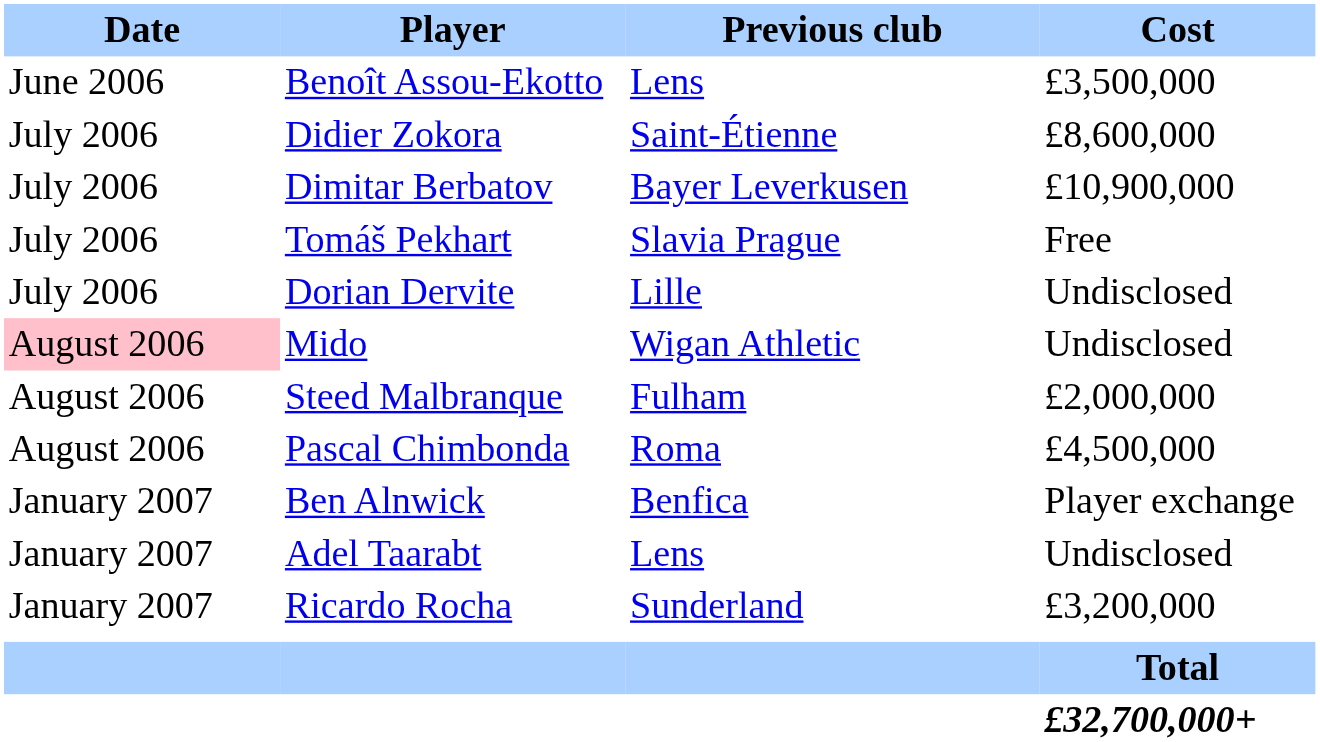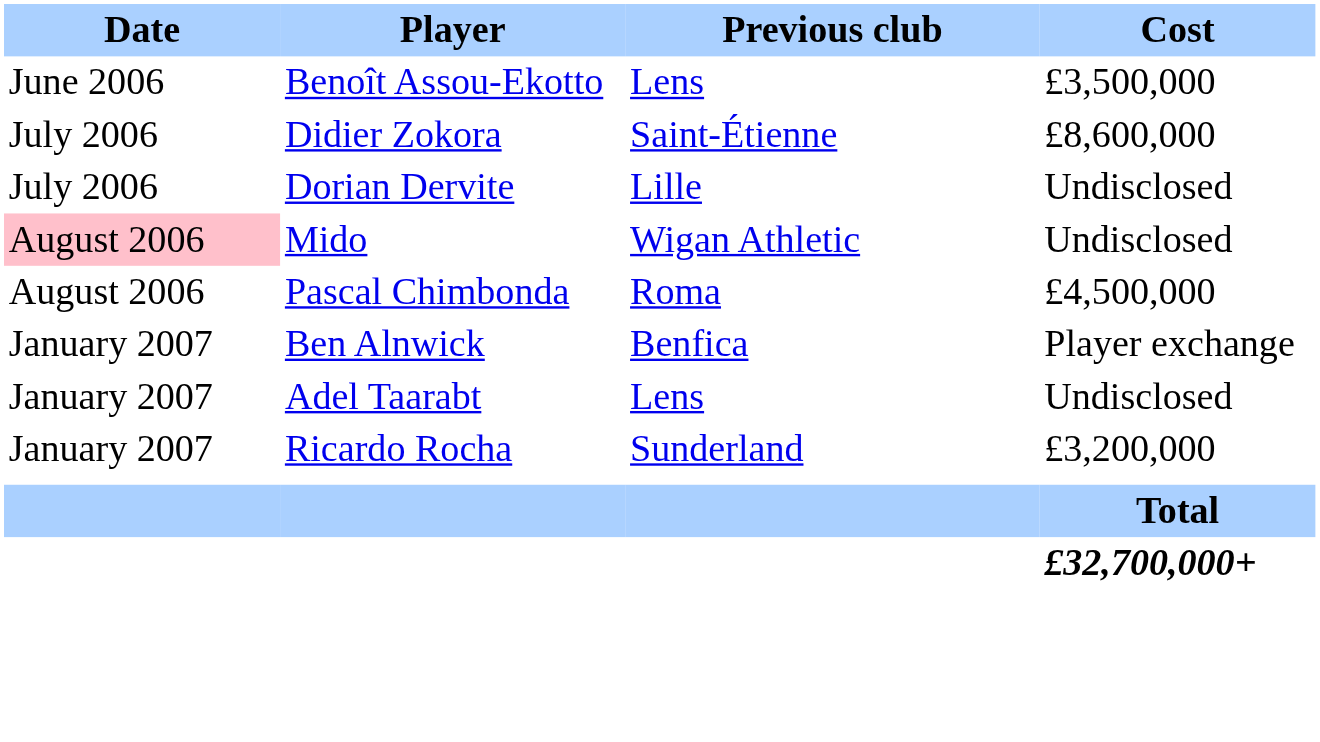- row: July 2006 | Dimitar Berbatov | Bayer Leverkusen | £10,900,000
- row: July 2006 | Tomáš Pekhart | Slavia Prague | Free
- row: August 2006 | Steed Malbranque | Fulham | £2,000,000
